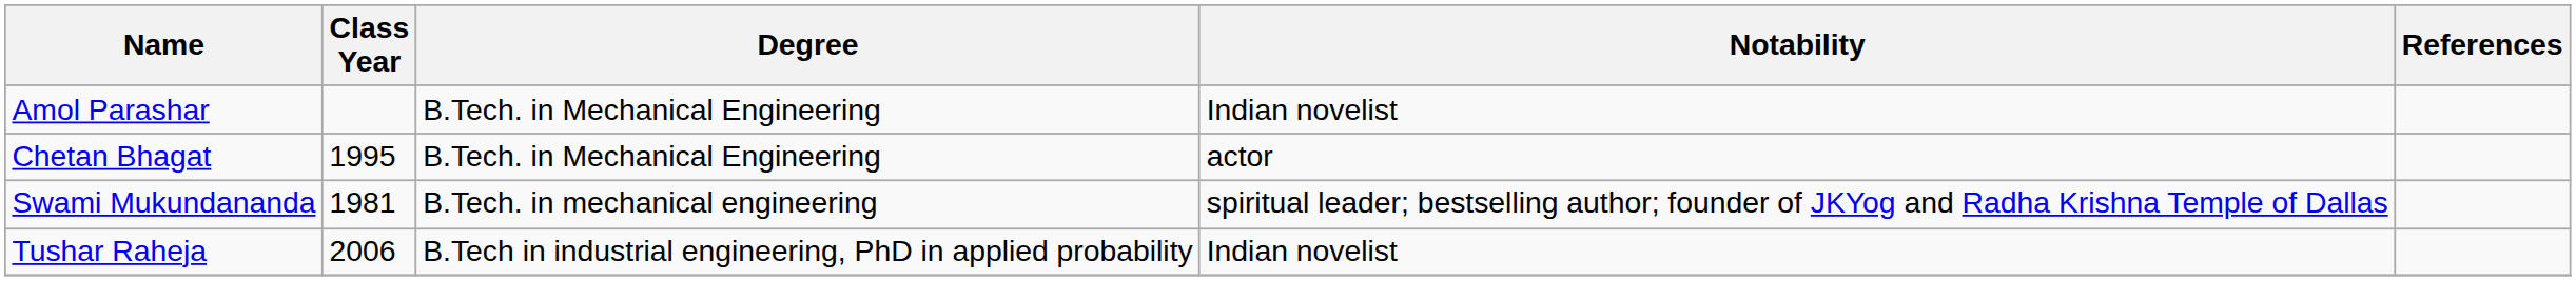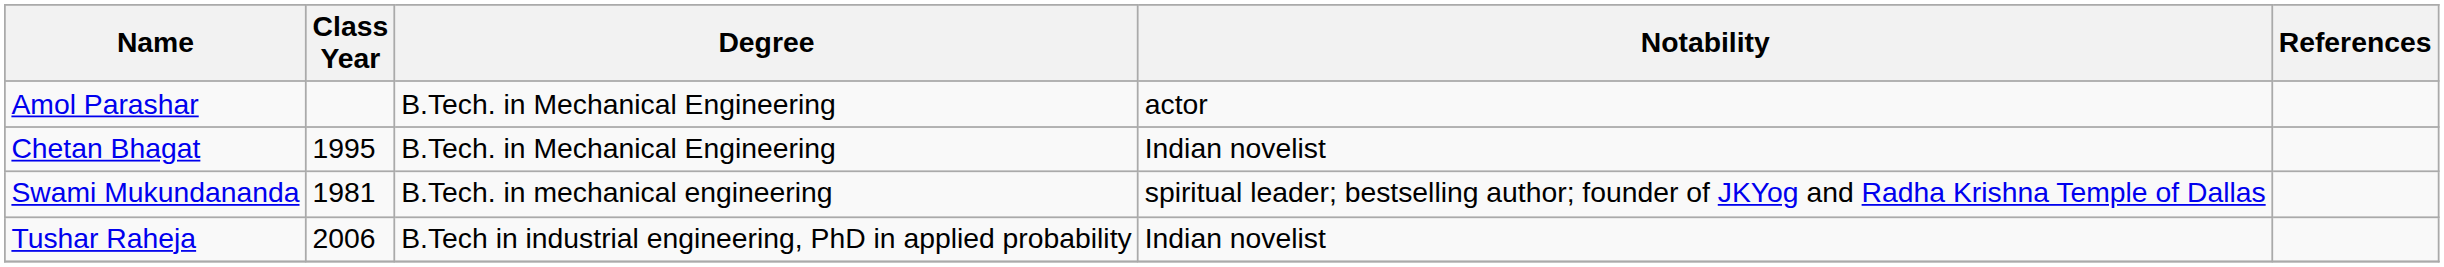Amol Parashar | Notability: Indian novelist -> actor
Chetan Bhagat | Notability: actor -> Indian novelist
